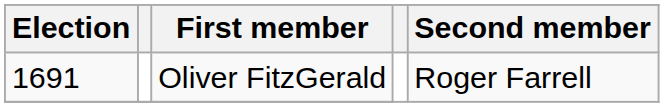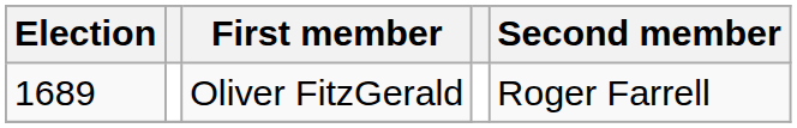Oliver FitzGerald | Election: 1691 -> 1689
